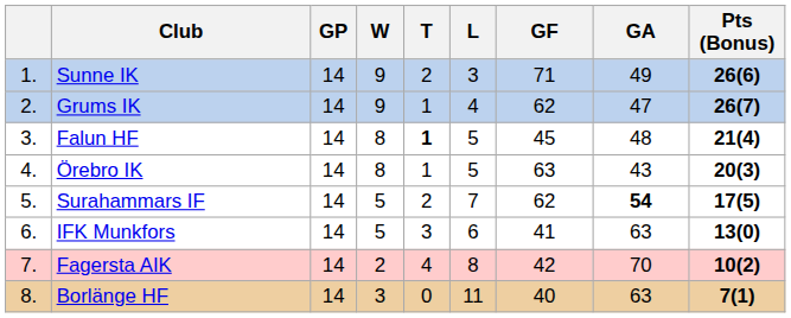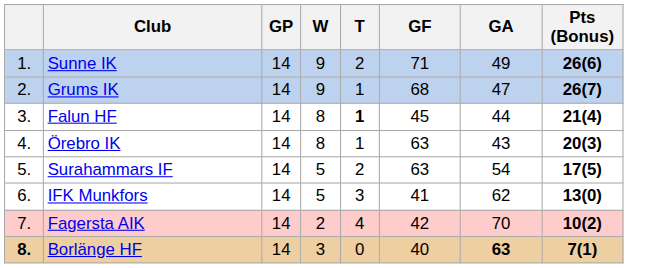- column: L | 3 | 4 | 5 | 5 | 7 | 6 | 8 | 11
Grums IK | GF: 62 -> 68
Falun HF | GA: 48 -> 44
Surahammars IF | GF: 62 -> 63
Surahammars IF | GA: bold -> normal
IFK Munkfors | GA: 63 -> 62
Borlänge HF | column 1: normal -> bold
Borlänge HF | GA: normal -> bold
